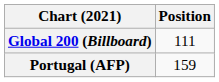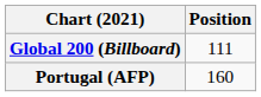Portugal (AFP) | Position: 159 -> 160
